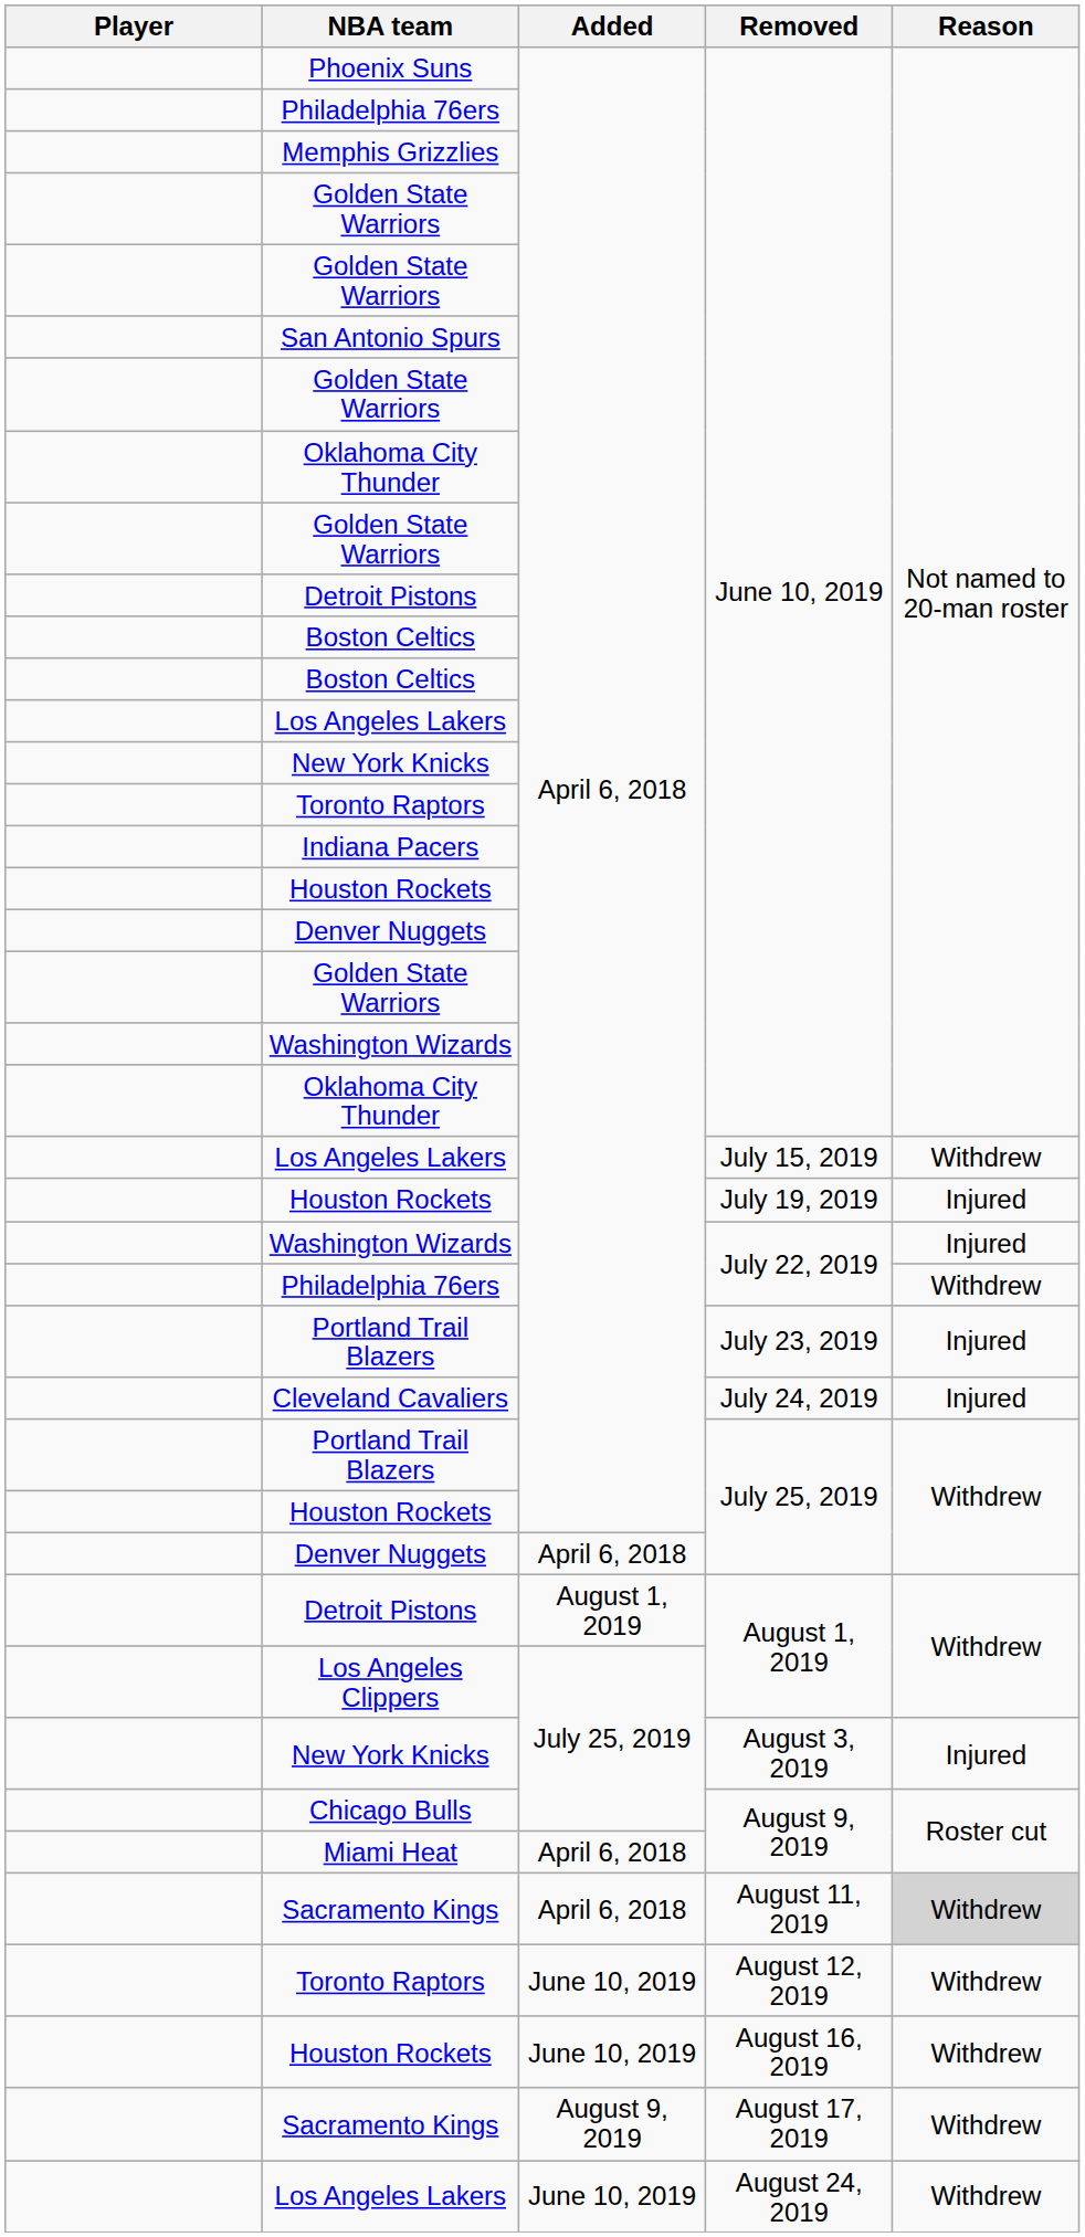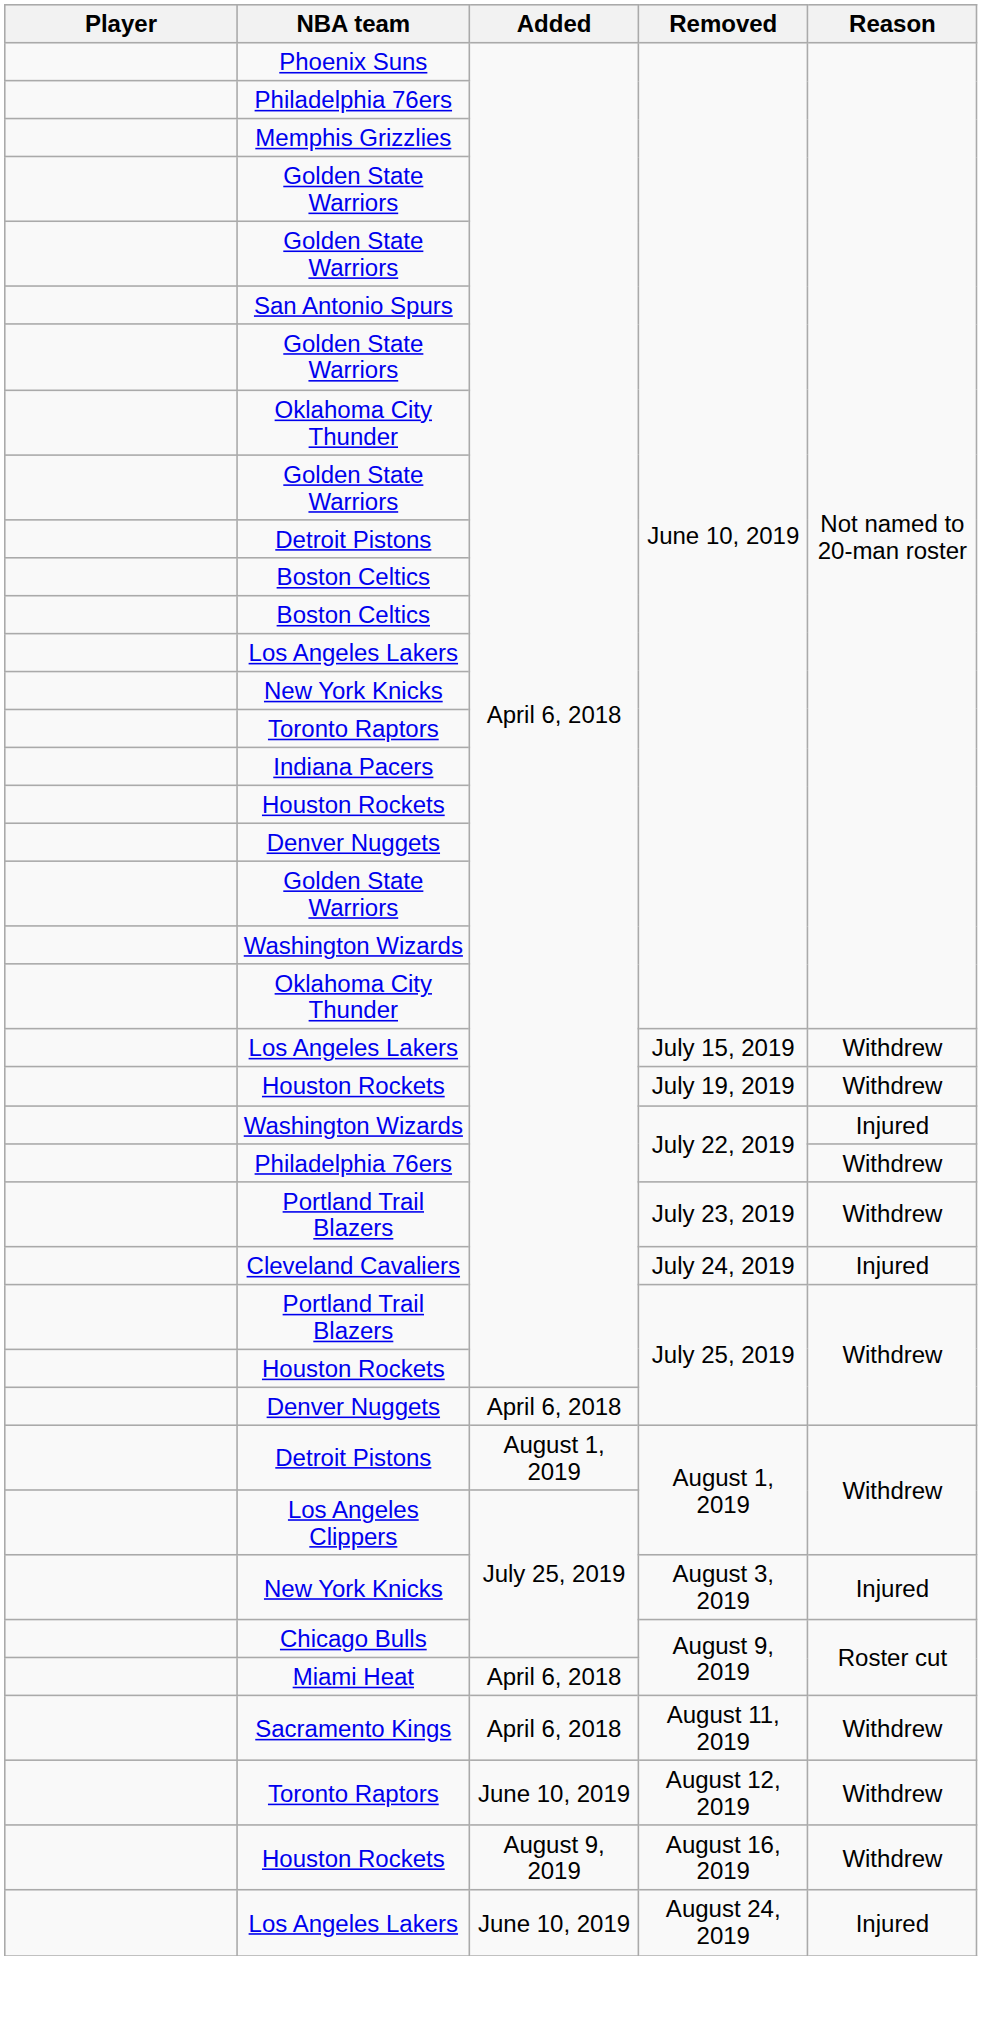Houston Rockets / July 19, 2019 | Reason: Injured -> Withdrew
Portland Trail Blazers / July 23, 2019 | Reason: Injured -> Withdrew
Sacramento Kings / August 11, 2019 | Reason: lightgrey background -> no background
Houston Rockets / August 16, 2019 | Added: June 10, 2019 -> August 9, 2019
- row: Sacramento Kings | August 9, 2019 | August 17, 2019 | Withdrew
Los Angeles Lakers / August 24, 2019 | Reason: Withdrew -> Injured
